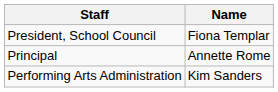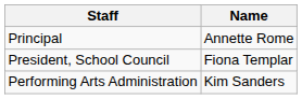rows swapped: President, School Council <-> Principal
